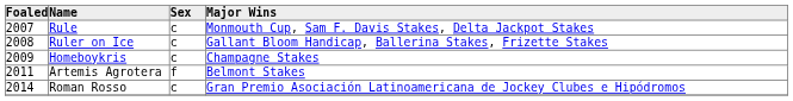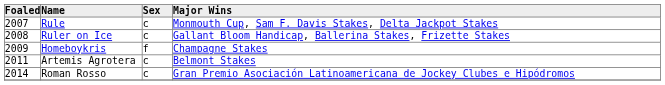Homeboykris | Sex: c -> f
Artemis Agrotera | Sex: f -> c
